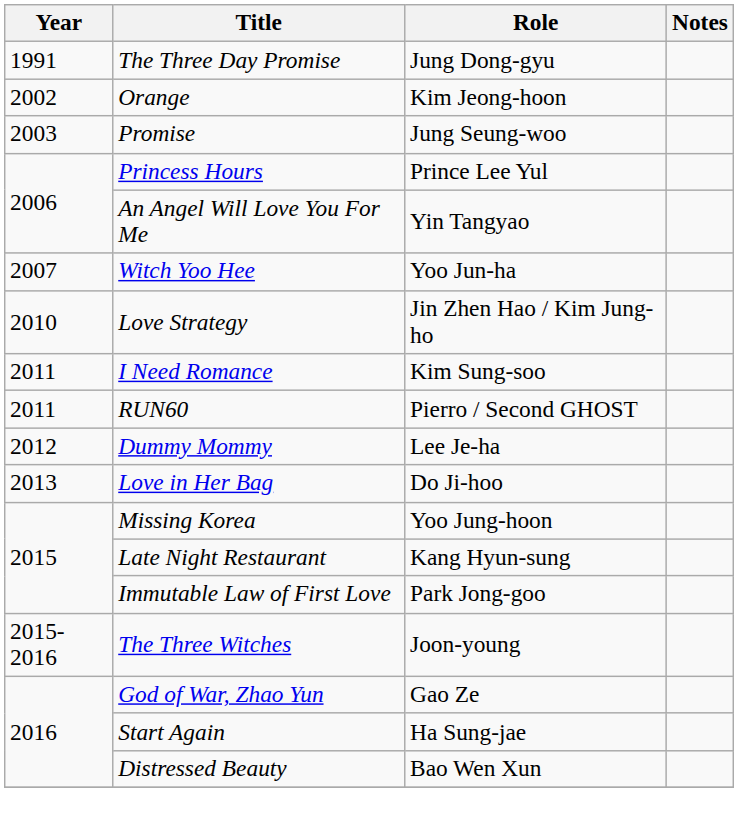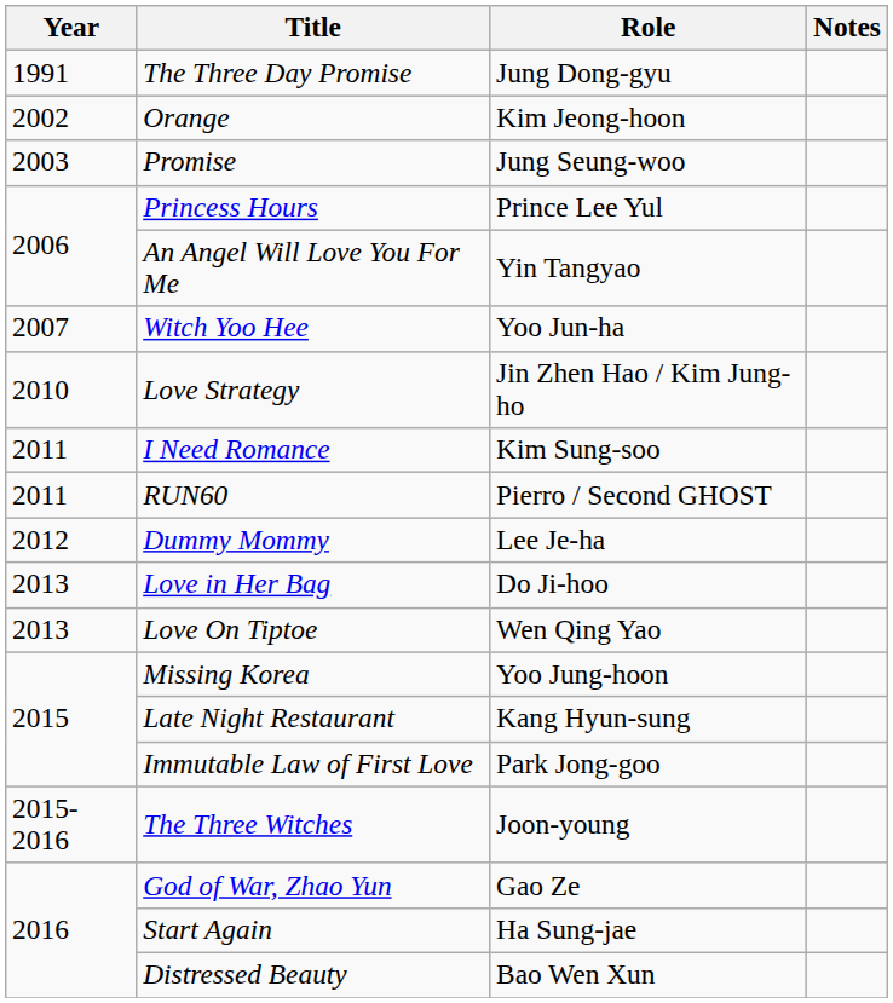+ row: 2013 | Love On Tiptoe | Wen Qing Yao
